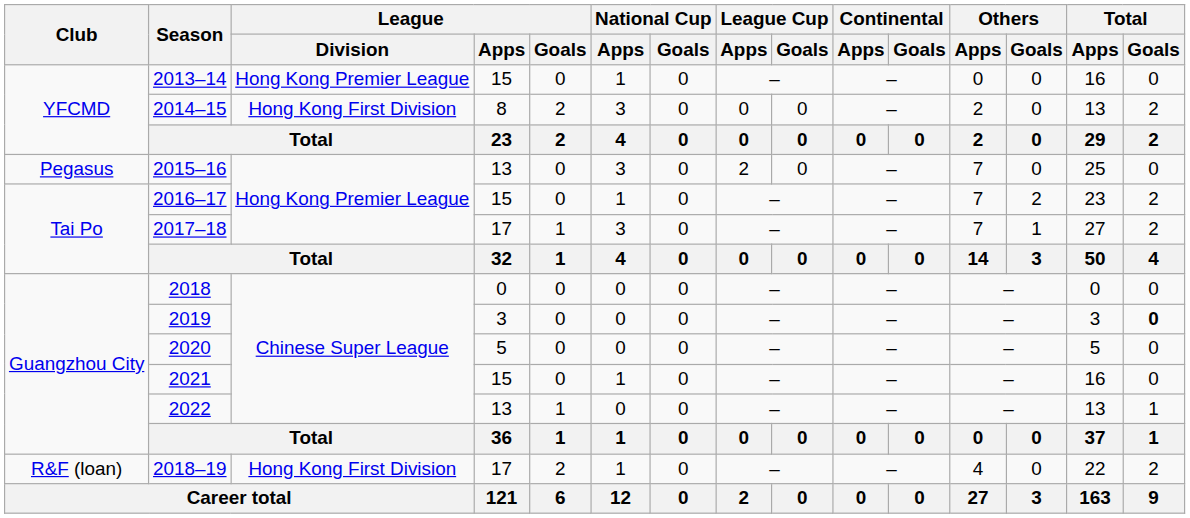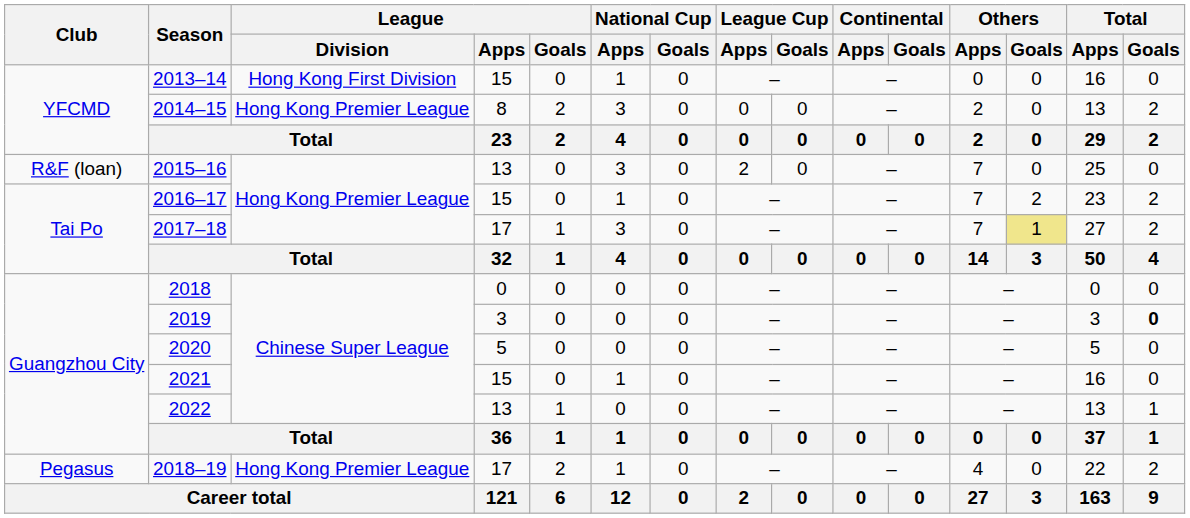2013–14 | League / Division: Hong Kong Premier League -> Hong Kong First Division
2014–15 | League / Division: Hong Kong First Division -> Hong Kong Premier League
2015–16 | Club: Pegasus -> R&F (loan)
2017–18 | Others / Goals: no background -> khaki background
2018–19 | Club: R&F (loan) -> Pegasus
2018–19 | League / Division: Hong Kong First Division -> Hong Kong Premier League
